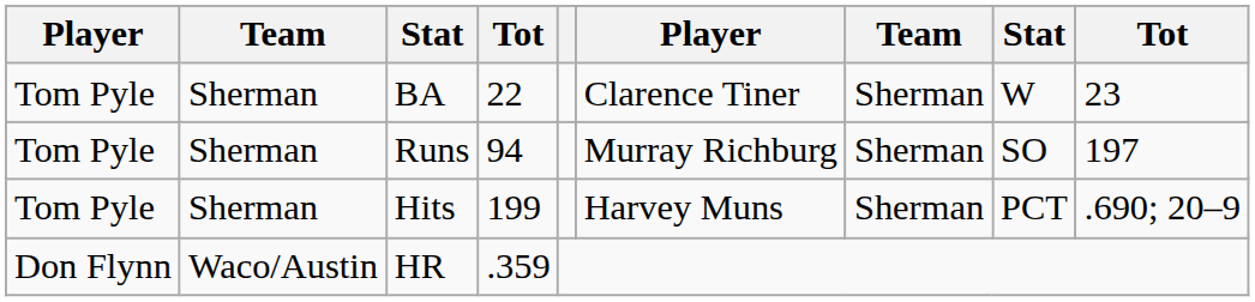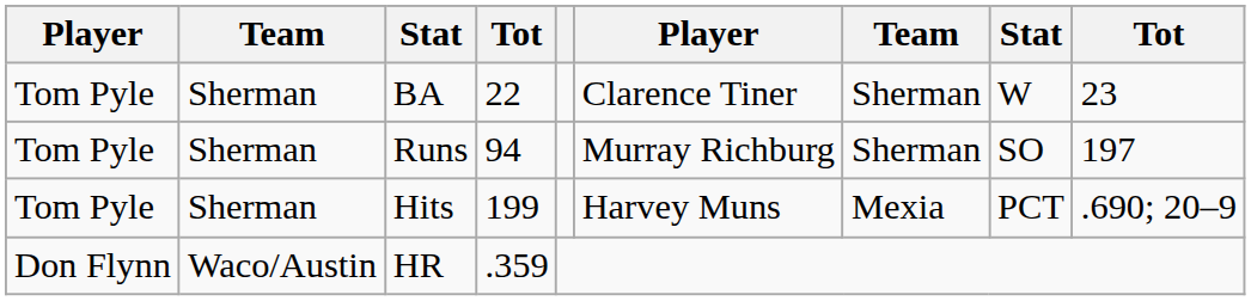Hits | column 7: Sherman -> Mexia
